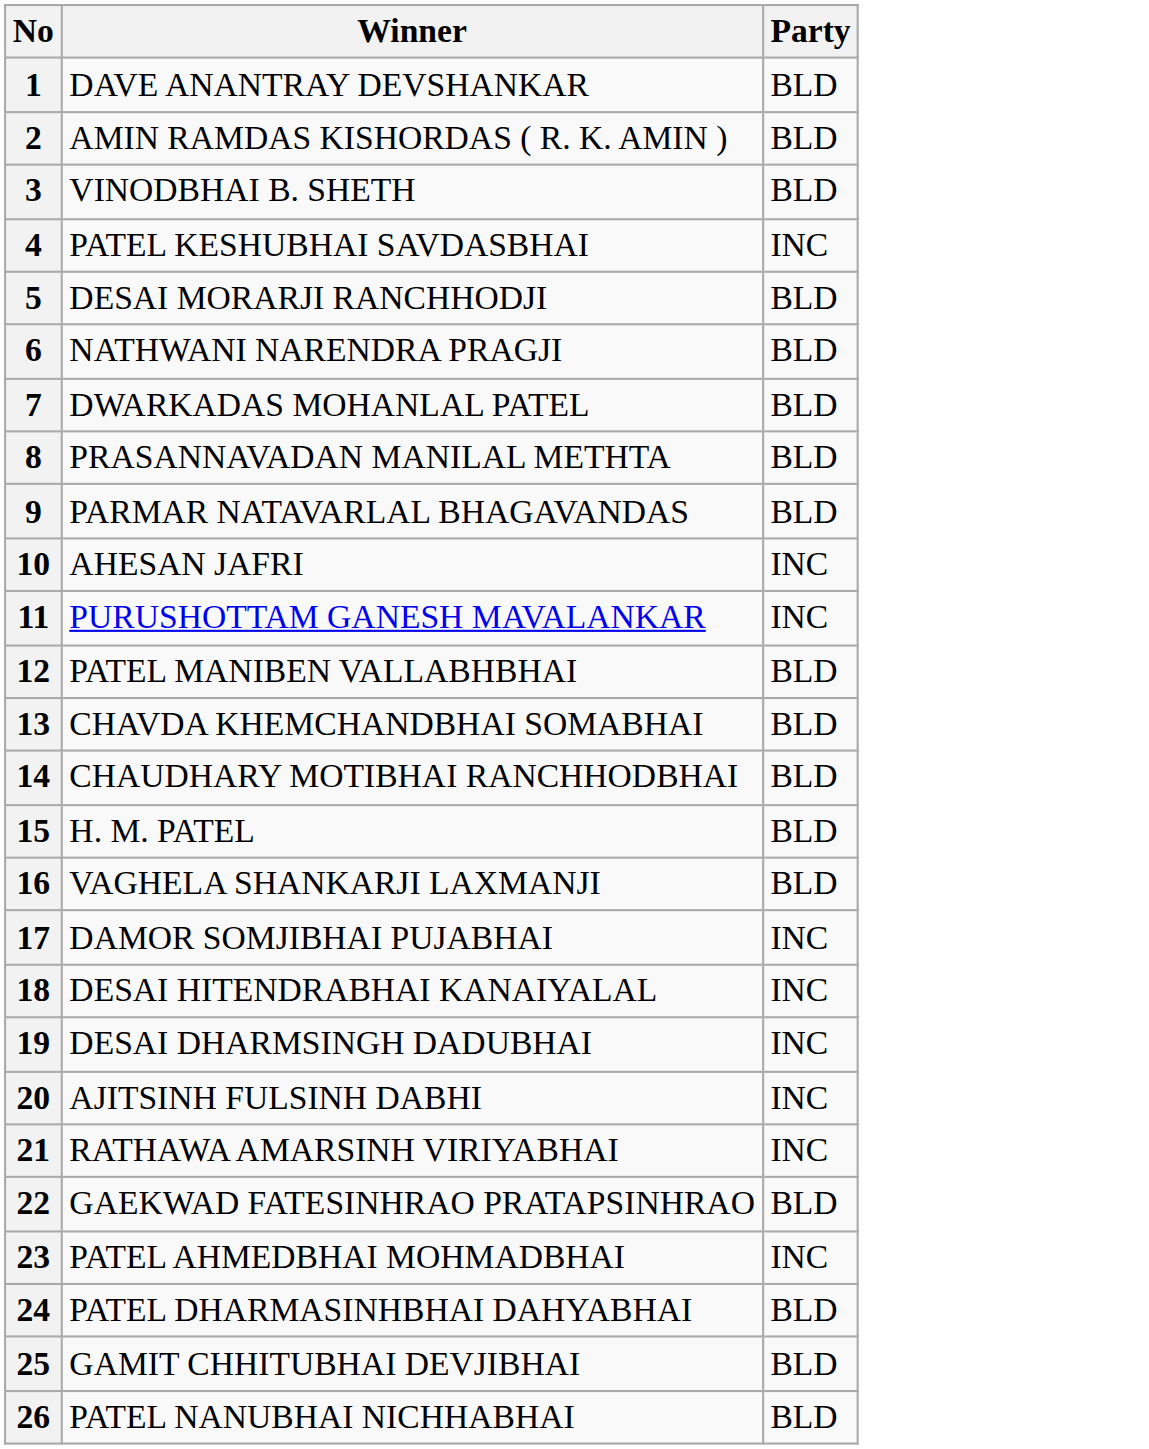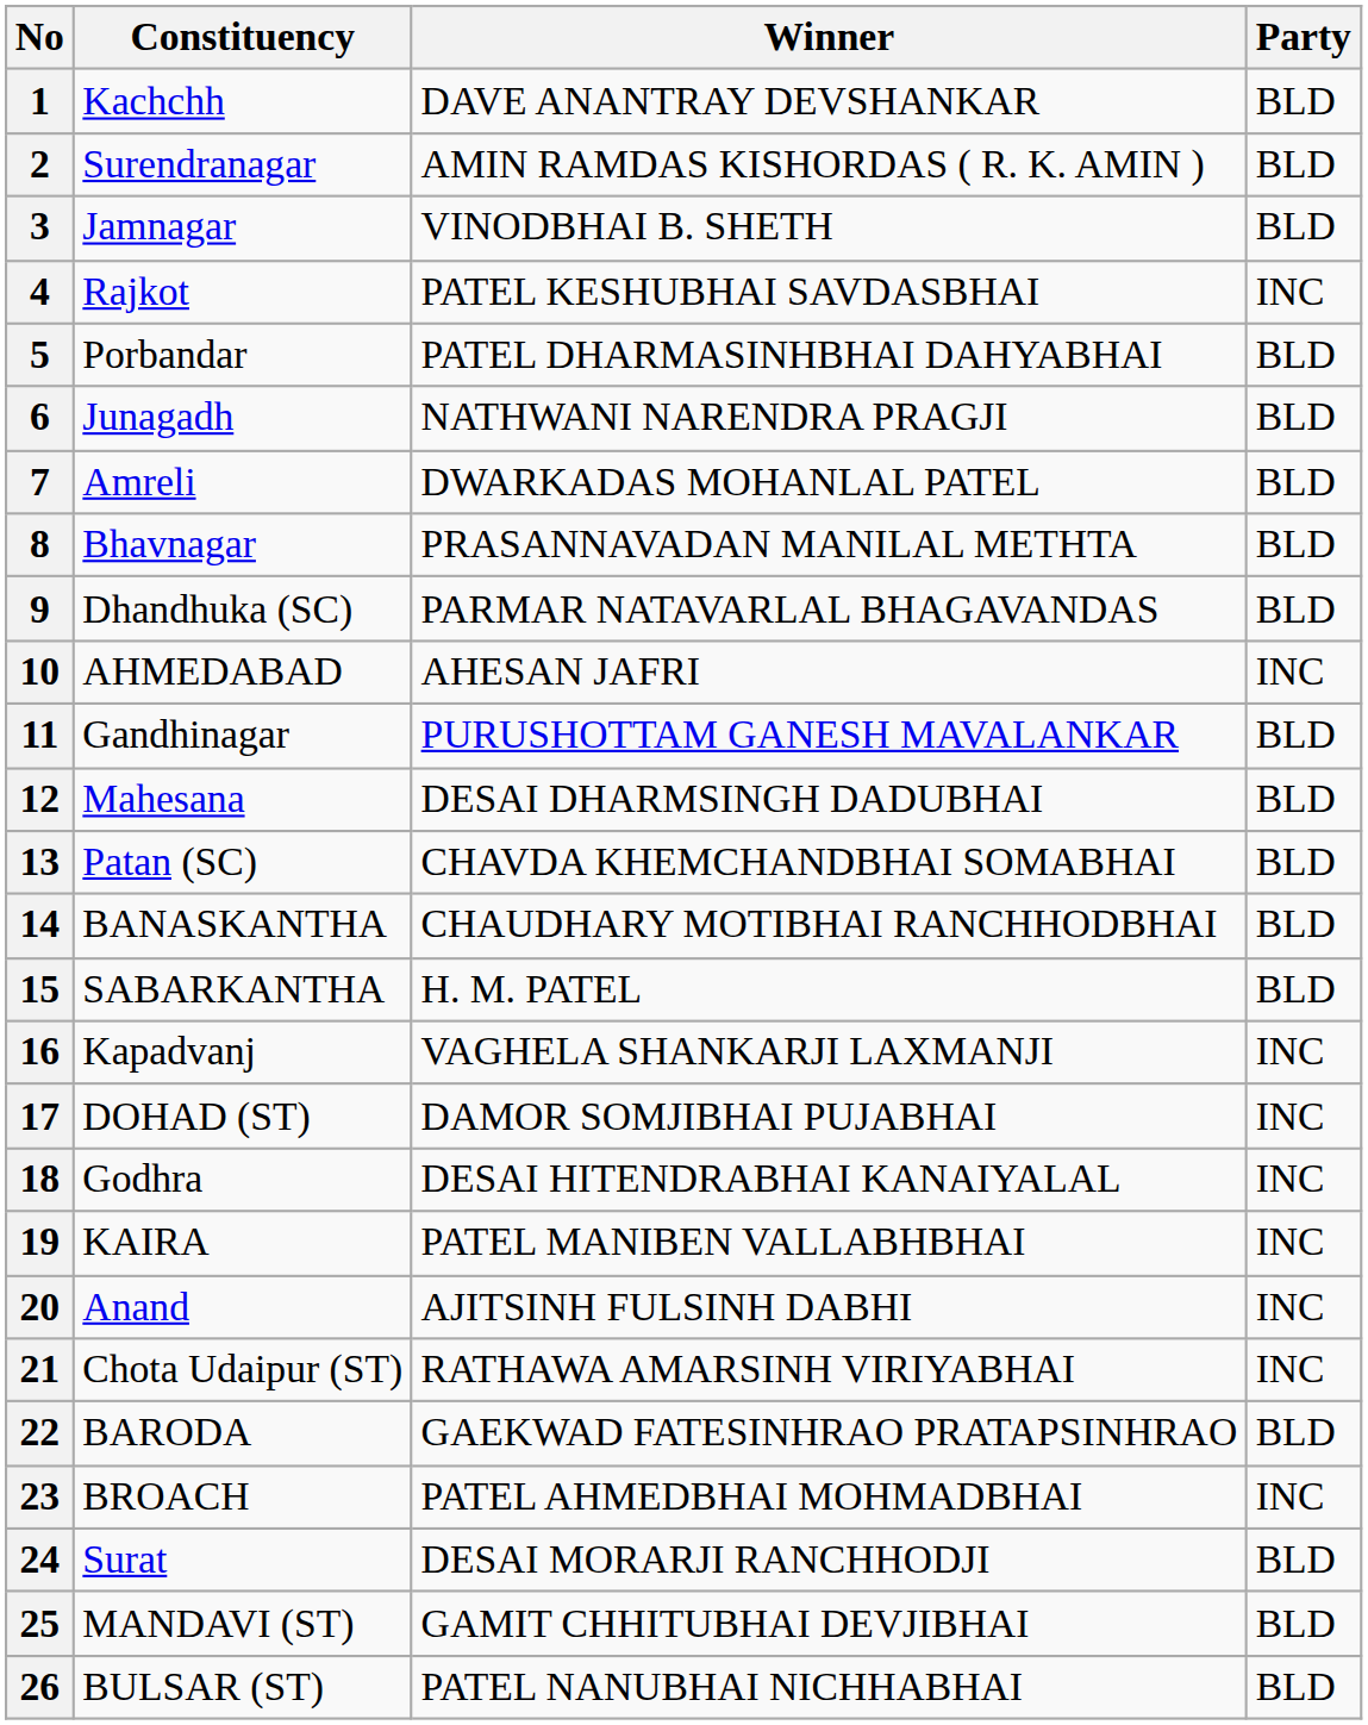+ column: Constituency | Kachchh | Surendranagar | Jamnagar | Rajkot | Porbandar | Junagadh | Amreli | Bhavnagar | Dhandhuka (SC) | AHMEDABAD | Gandhinagar | Mahesana | Patan (SC) | BANASKANTHA | SABARKANTHA | Kapadvanj | DOHAD (ST) | Godhra | KAIRA | Anand | Chota Udaipur (ST) | BARODA | BROACH | Surat | MANDAVI (ST) | BULSAR (ST)
5 | Winner: DESAI MORARJI RANCHHODJI -> PATEL DHARMASINHBHAI DAHYABHAI
11 | Party: INC -> BLD
12 | Winner: PATEL MANIBEN VALLABHBHAI -> DESAI DHARMSINGH DADUBHAI
16 | Party: BLD -> INC
19 | Winner: DESAI DHARMSINGH DADUBHAI -> PATEL MANIBEN VALLABHBHAI
24 | Winner: PATEL DHARMASINHBHAI DAHYABHAI -> DESAI MORARJI RANCHHODJI
